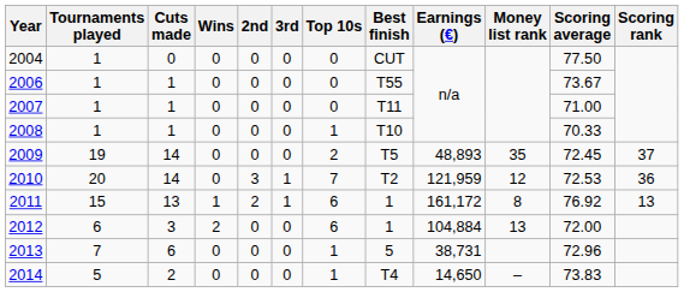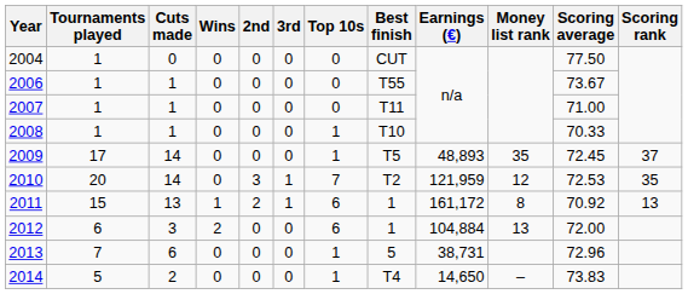2009 | Tournaments played: 19 -> 17
2009 | Top 10s: 2 -> 1
2010 | Scoring rank: 36 -> 35
2011 | Scoring average: 76.92 -> 70.92
